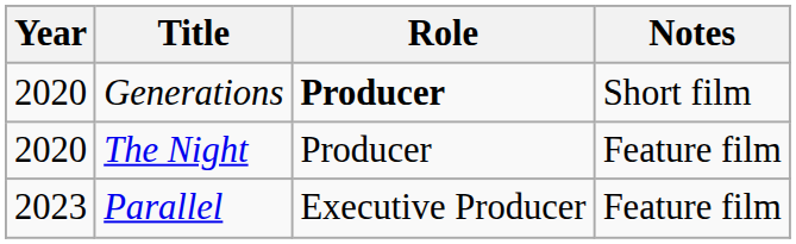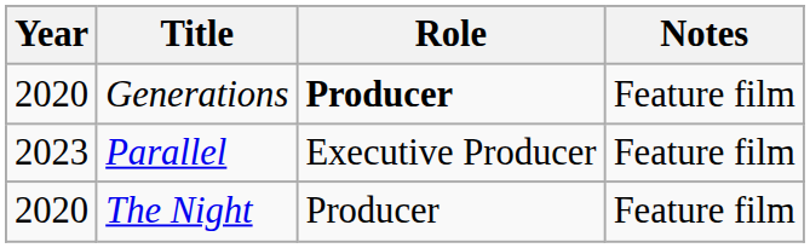Generations | Notes: Short film -> Feature film
rows swapped: The Night <-> Parallel
